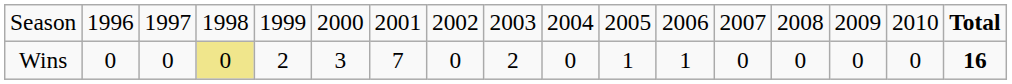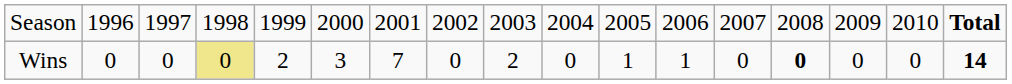Wins | column 14: normal -> bold
Wins | column 17: 16 -> 14
